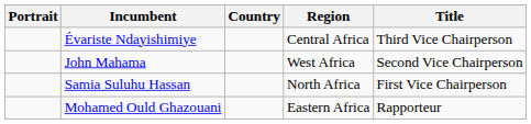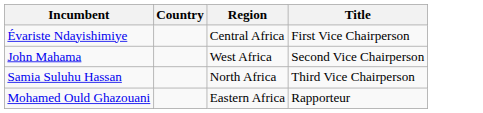- column: Portrait
Évariste Ndayishimiye | Title: Third Vice Chairperson -> First Vice Chairperson
Samia Suluhu Hassan | Title: First Vice Chairperson -> Third Vice Chairperson
